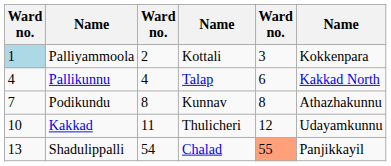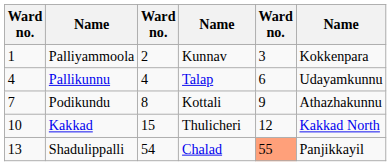Palliyammoola | column 1: lightblue background -> no background
Palliyammoola | column 4: Kottali -> Kunnav
Pallikunnu | column 6: Kakkad North -> Udayamkunnu
Podikundu | column 4: Kunnav -> Kottali
Podikundu | column 5: 8 -> 9
Kakkad | column 3: 11 -> 15
Kakkad | column 6: Udayamkunnu -> Kakkad North
